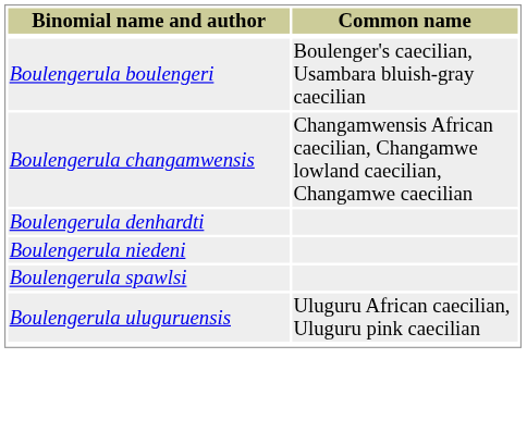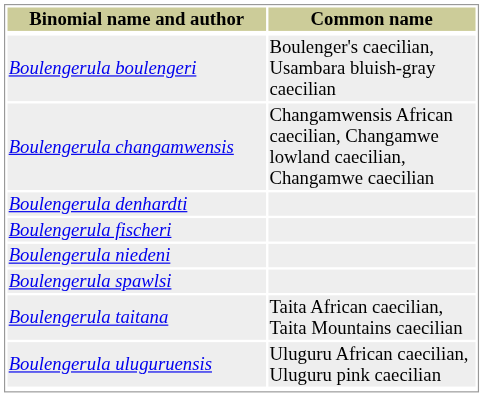+ row: Boulengerula fischeri
+ row: Boulengerula taitana | Taita African caecilian, Taita Mountains caecilian
